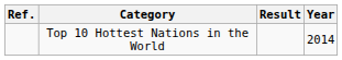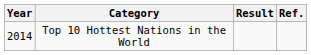columns swapped: Year <-> Ref.
